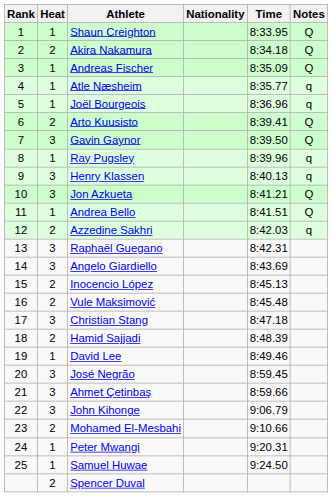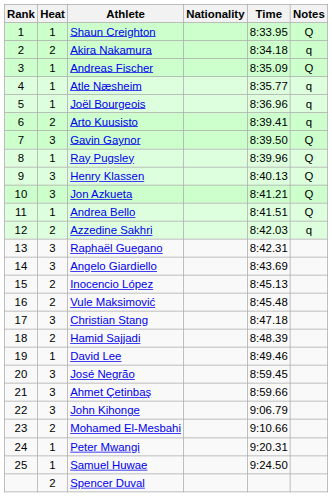Akira Nakamura | Notes: Q -> q
Arto Kuusisto | Notes: Q -> q
Ray Pugsley | Notes: q -> Q
Henry Klassen | Notes: q -> Q
